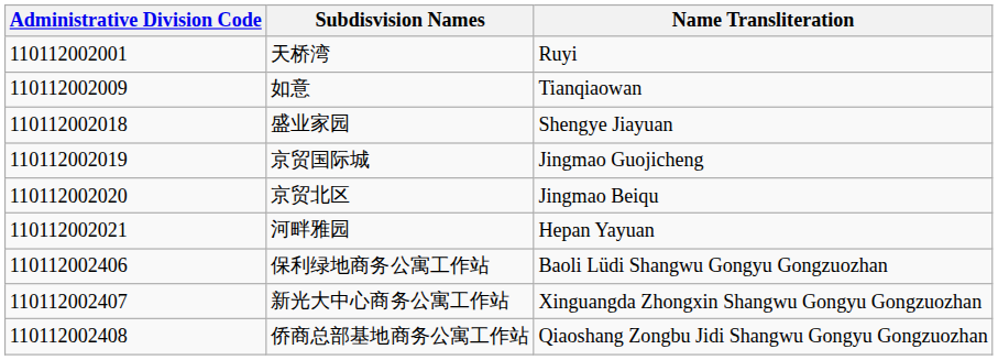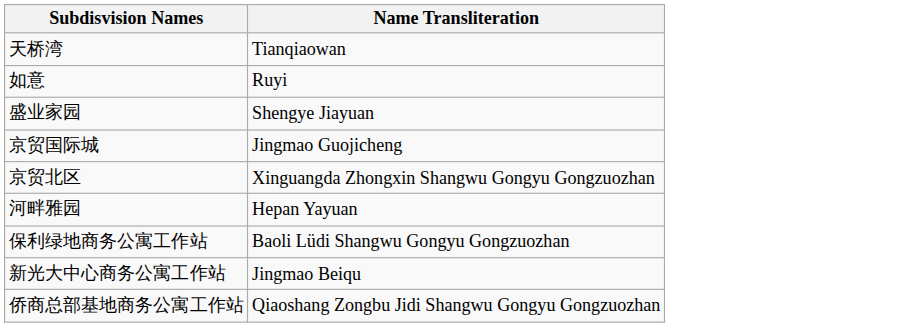- column: Administrative Division Code | 110112002001 | 110112002009 | 110112002018 | 110112002019 | 110112002020 | 110112002021 | 110112002406 | 110112002407 | 110112002408
天桥湾 | Name Transliteration: Ruyi -> Tianqiaowan
如意 | Name Transliteration: Tianqiaowan -> Ruyi
京贸北区 | Name Transliteration: Jingmao Beiqu -> Xinguangda Zhongxin Shangwu Gongyu Gongzuozhan
新光大中心商务公寓工作站 | Name Transliteration: Xinguangda Zhongxin Shangwu Gongyu Gongzuozhan -> Jingmao Beiqu
